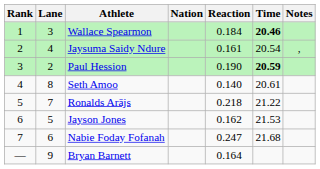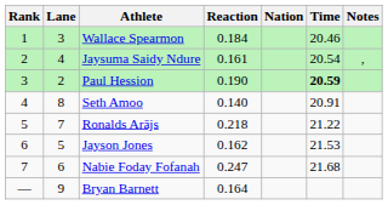columns swapped: Nation <-> Reaction
Wallace Spearmon | Time: bold -> normal
Seth Amoo | Time: 20.61 -> 20.91
